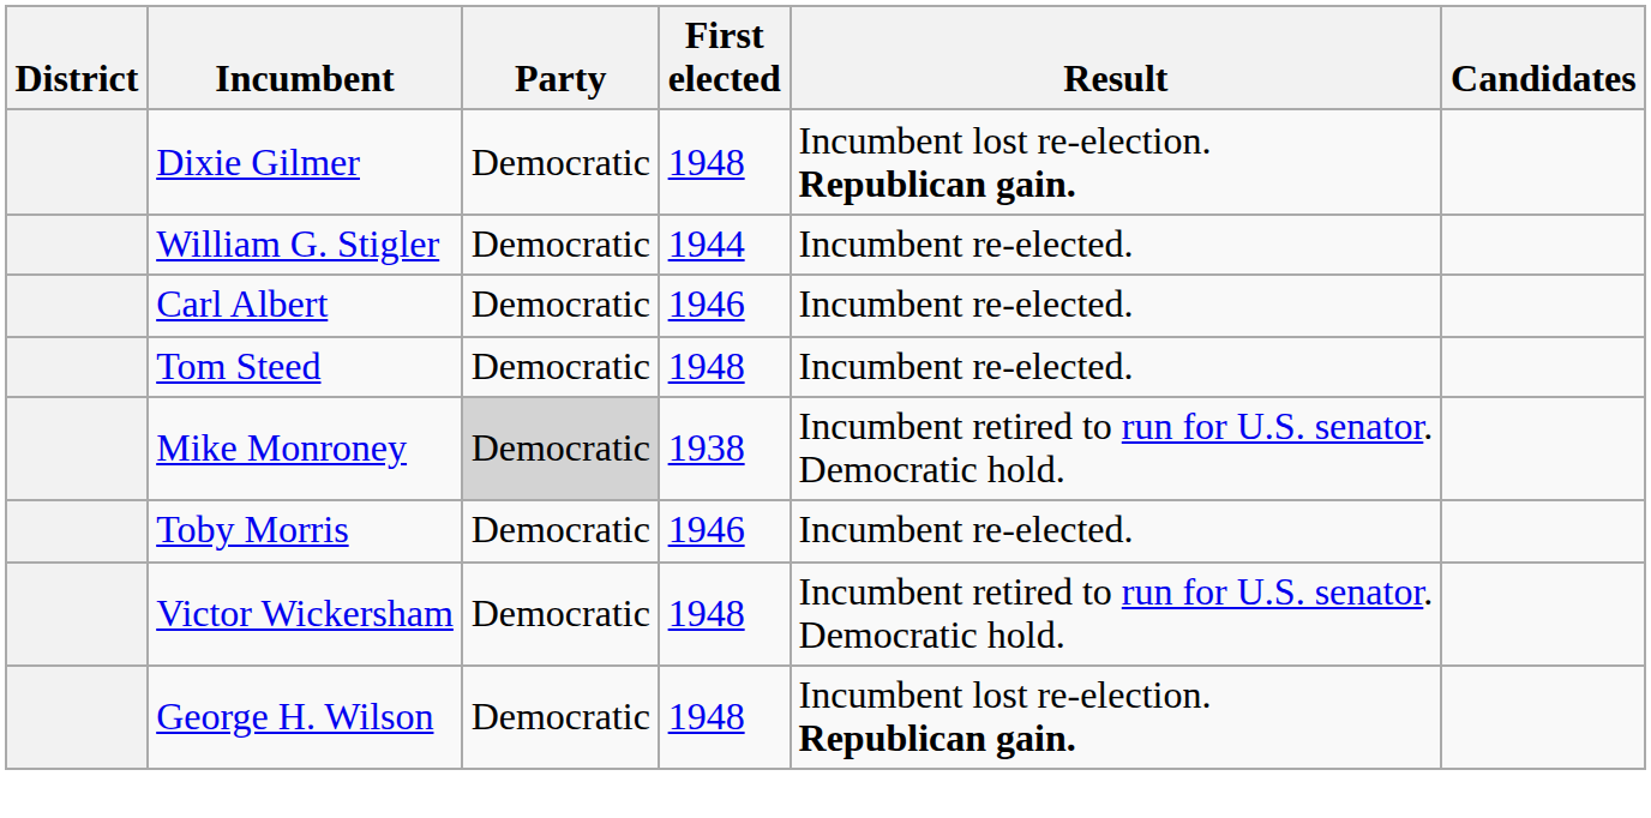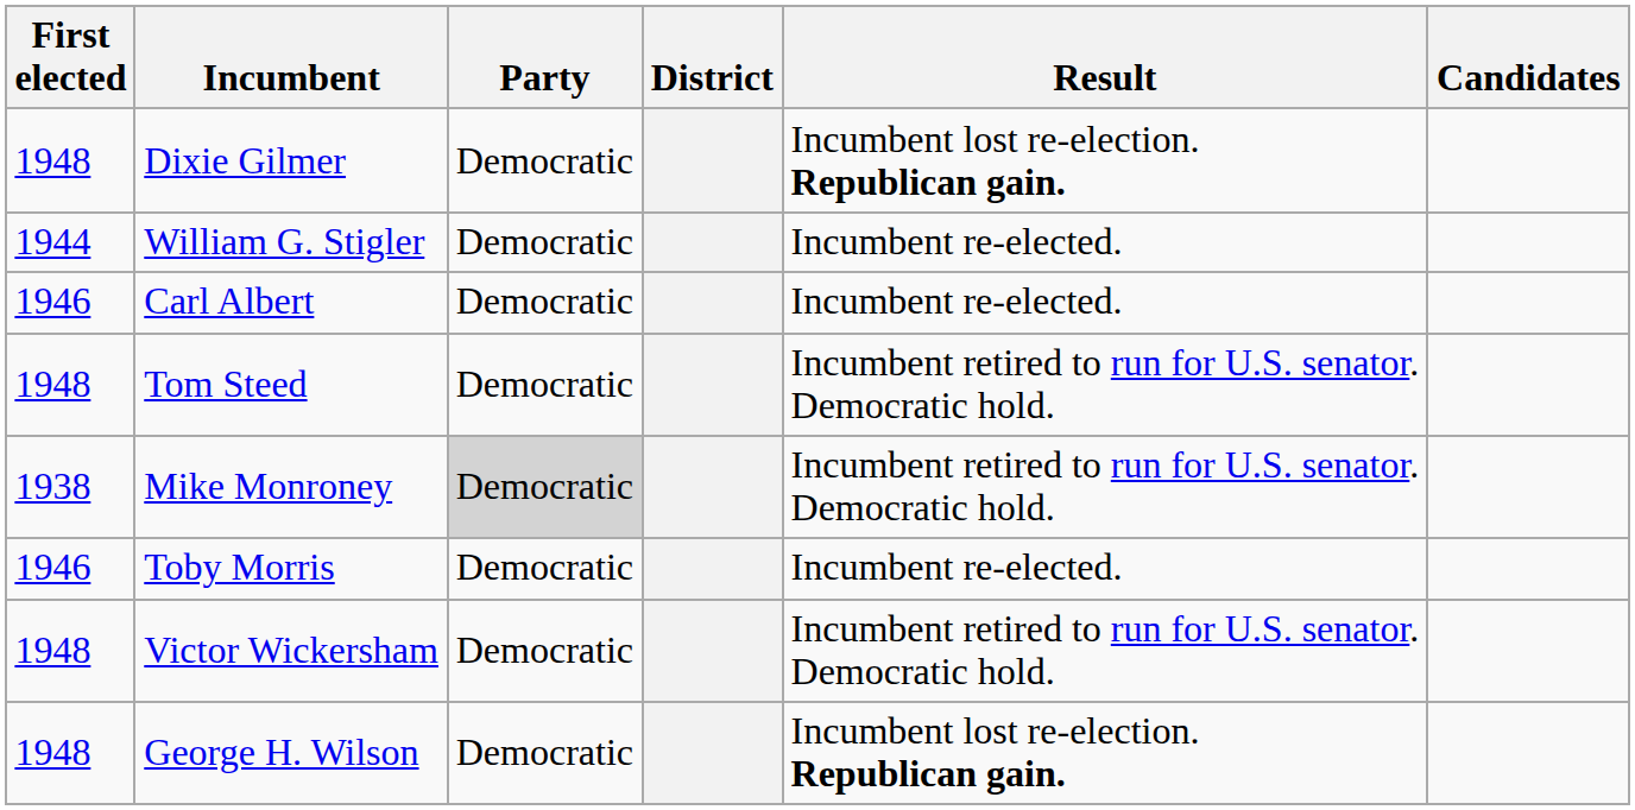columns swapped: District <-> First elected
Tom Steed | Result: Incumbent re-elected. -> Incumbent retired to run for U.S. senator. Democratic hold.
